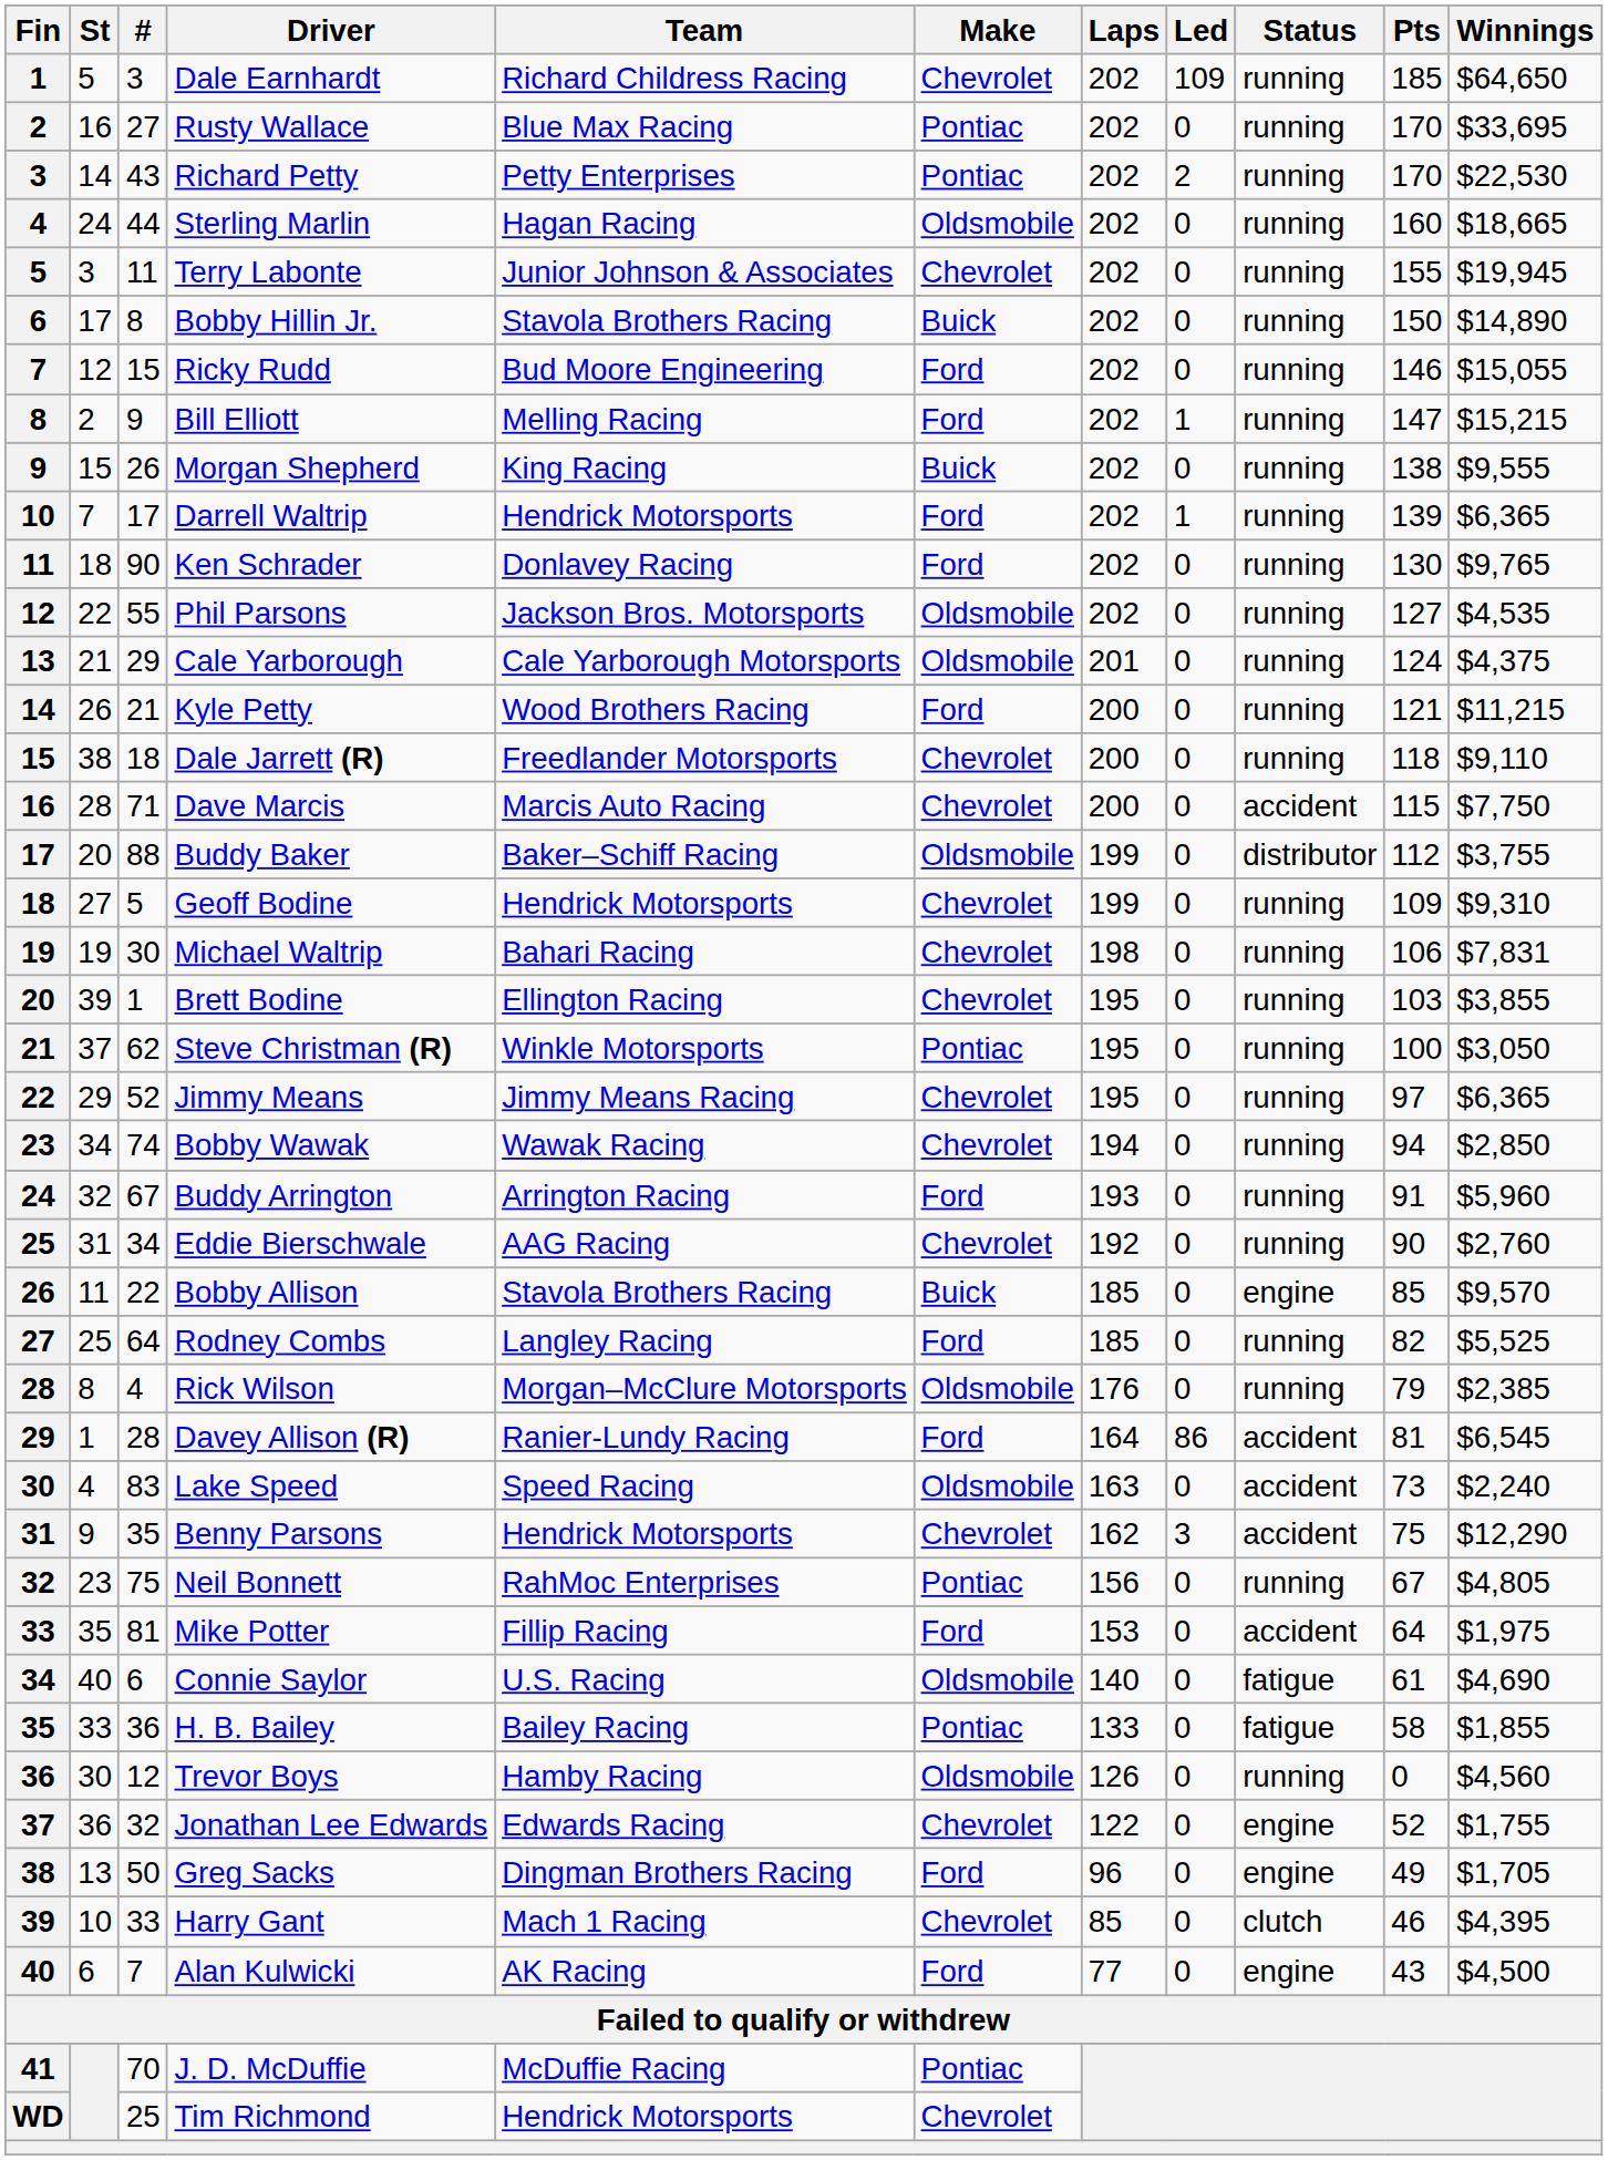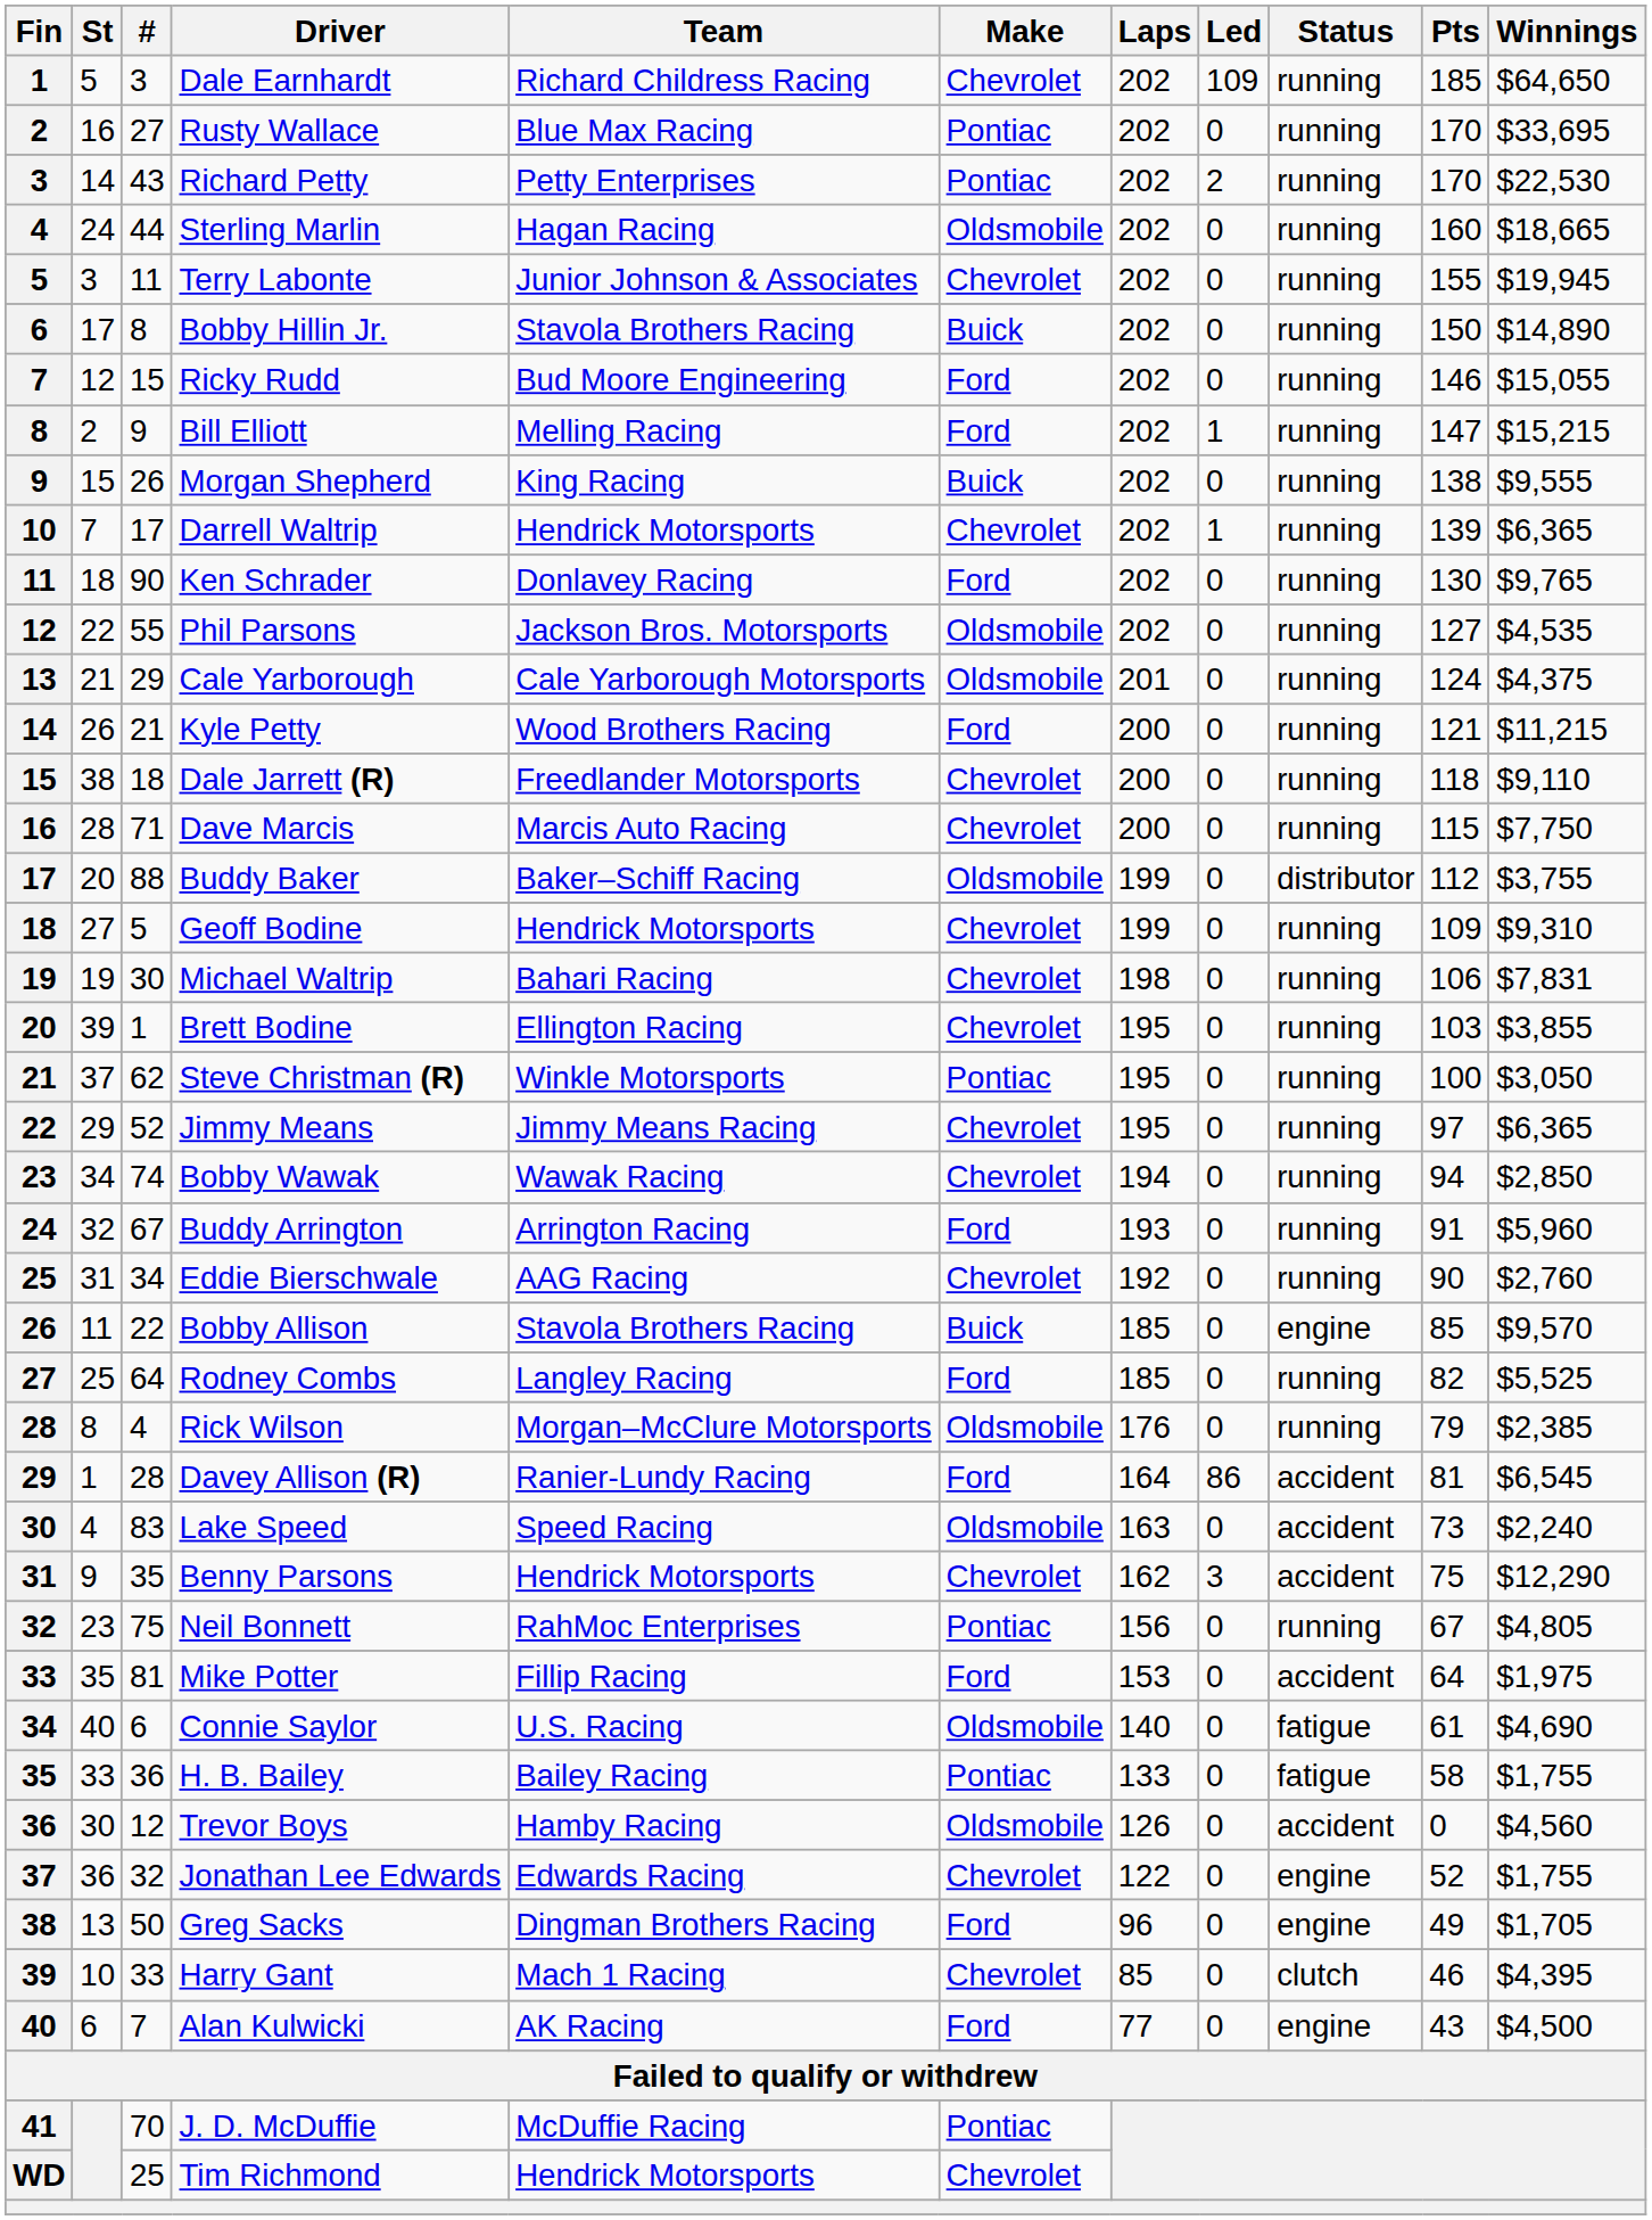Darrell Waltrip | Make: Ford -> Chevrolet
Dave Marcis | Status: accident -> running
H. B. Bailey | Winnings: $1,855 -> $1,755
Trevor Boys | Status: running -> accident
